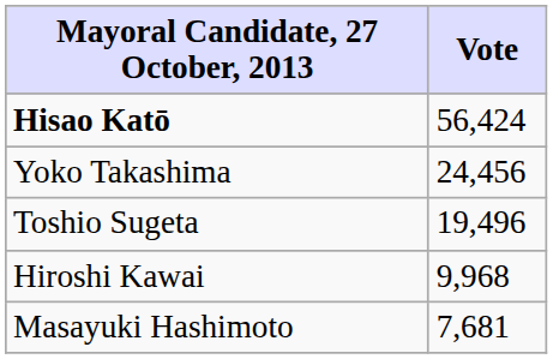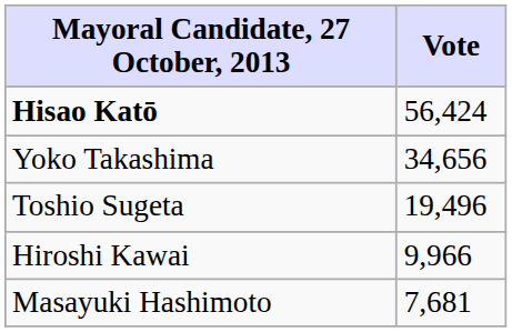Yoko Takashima | Vote: 24,456 -> 34,656
Hiroshi Kawai | Vote: 9,968 -> 9,966
